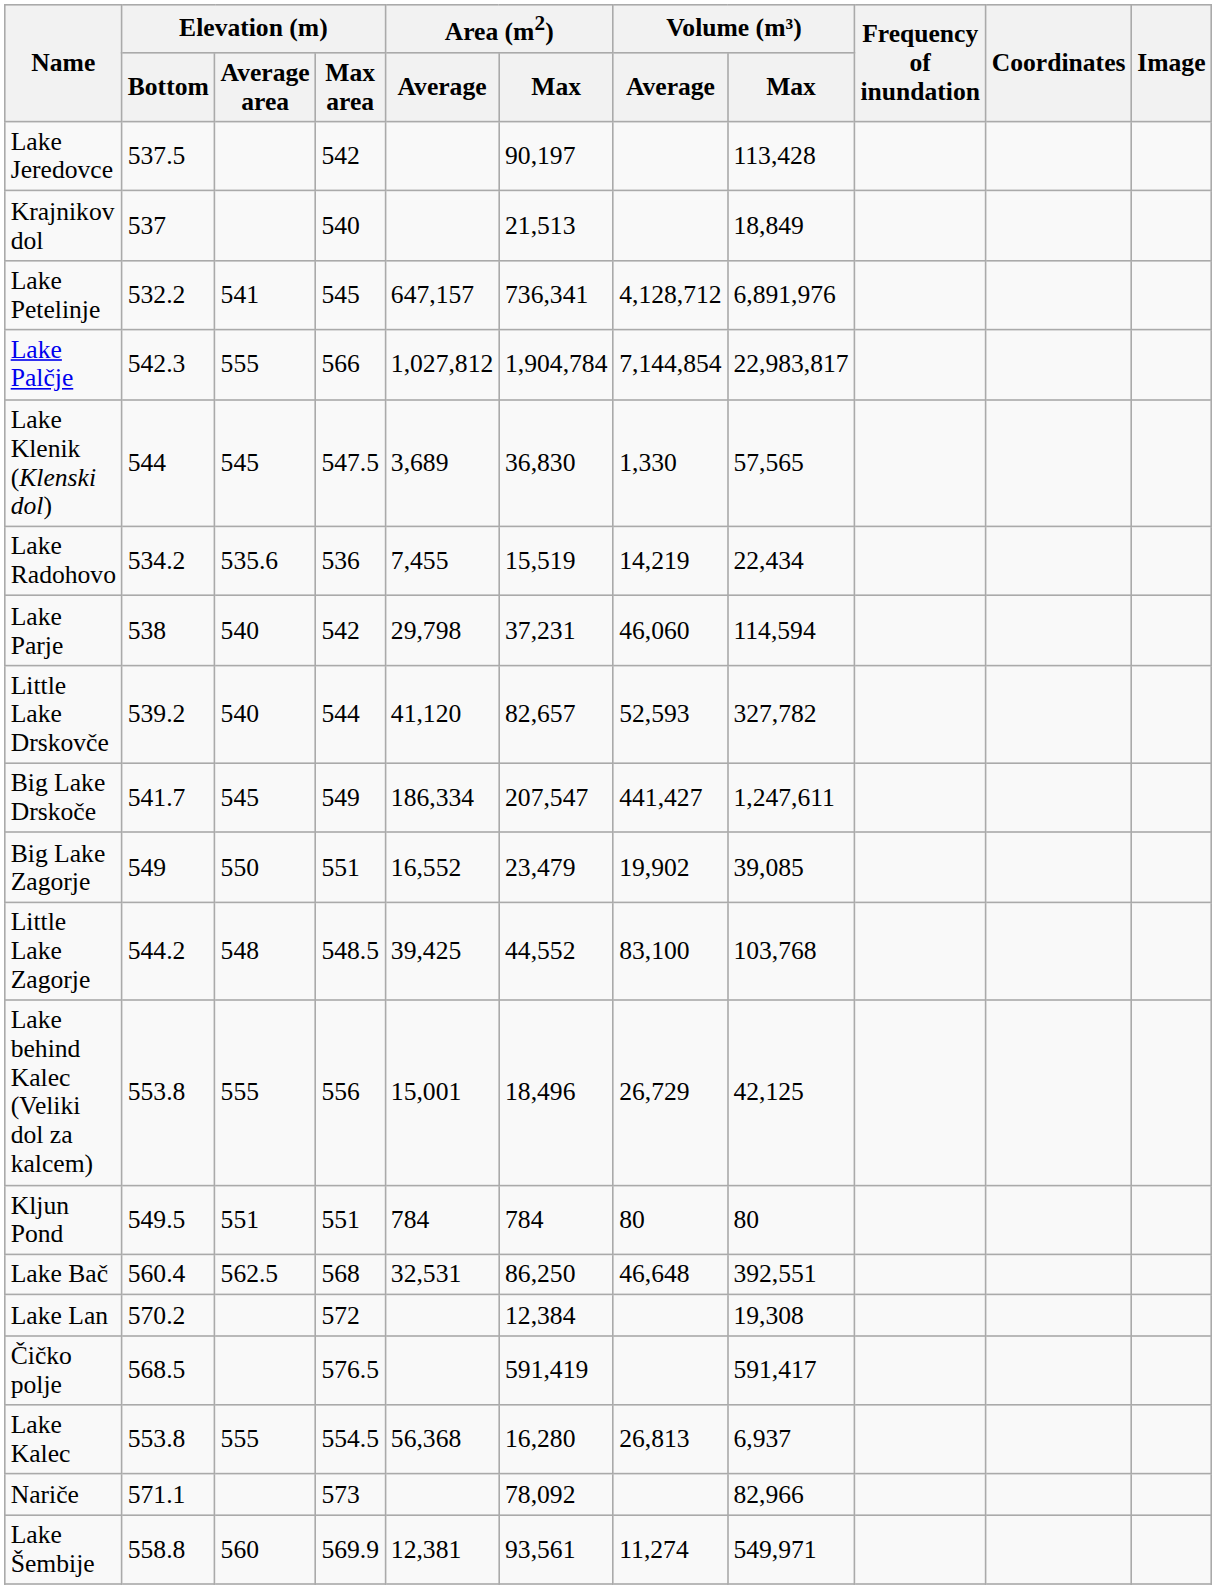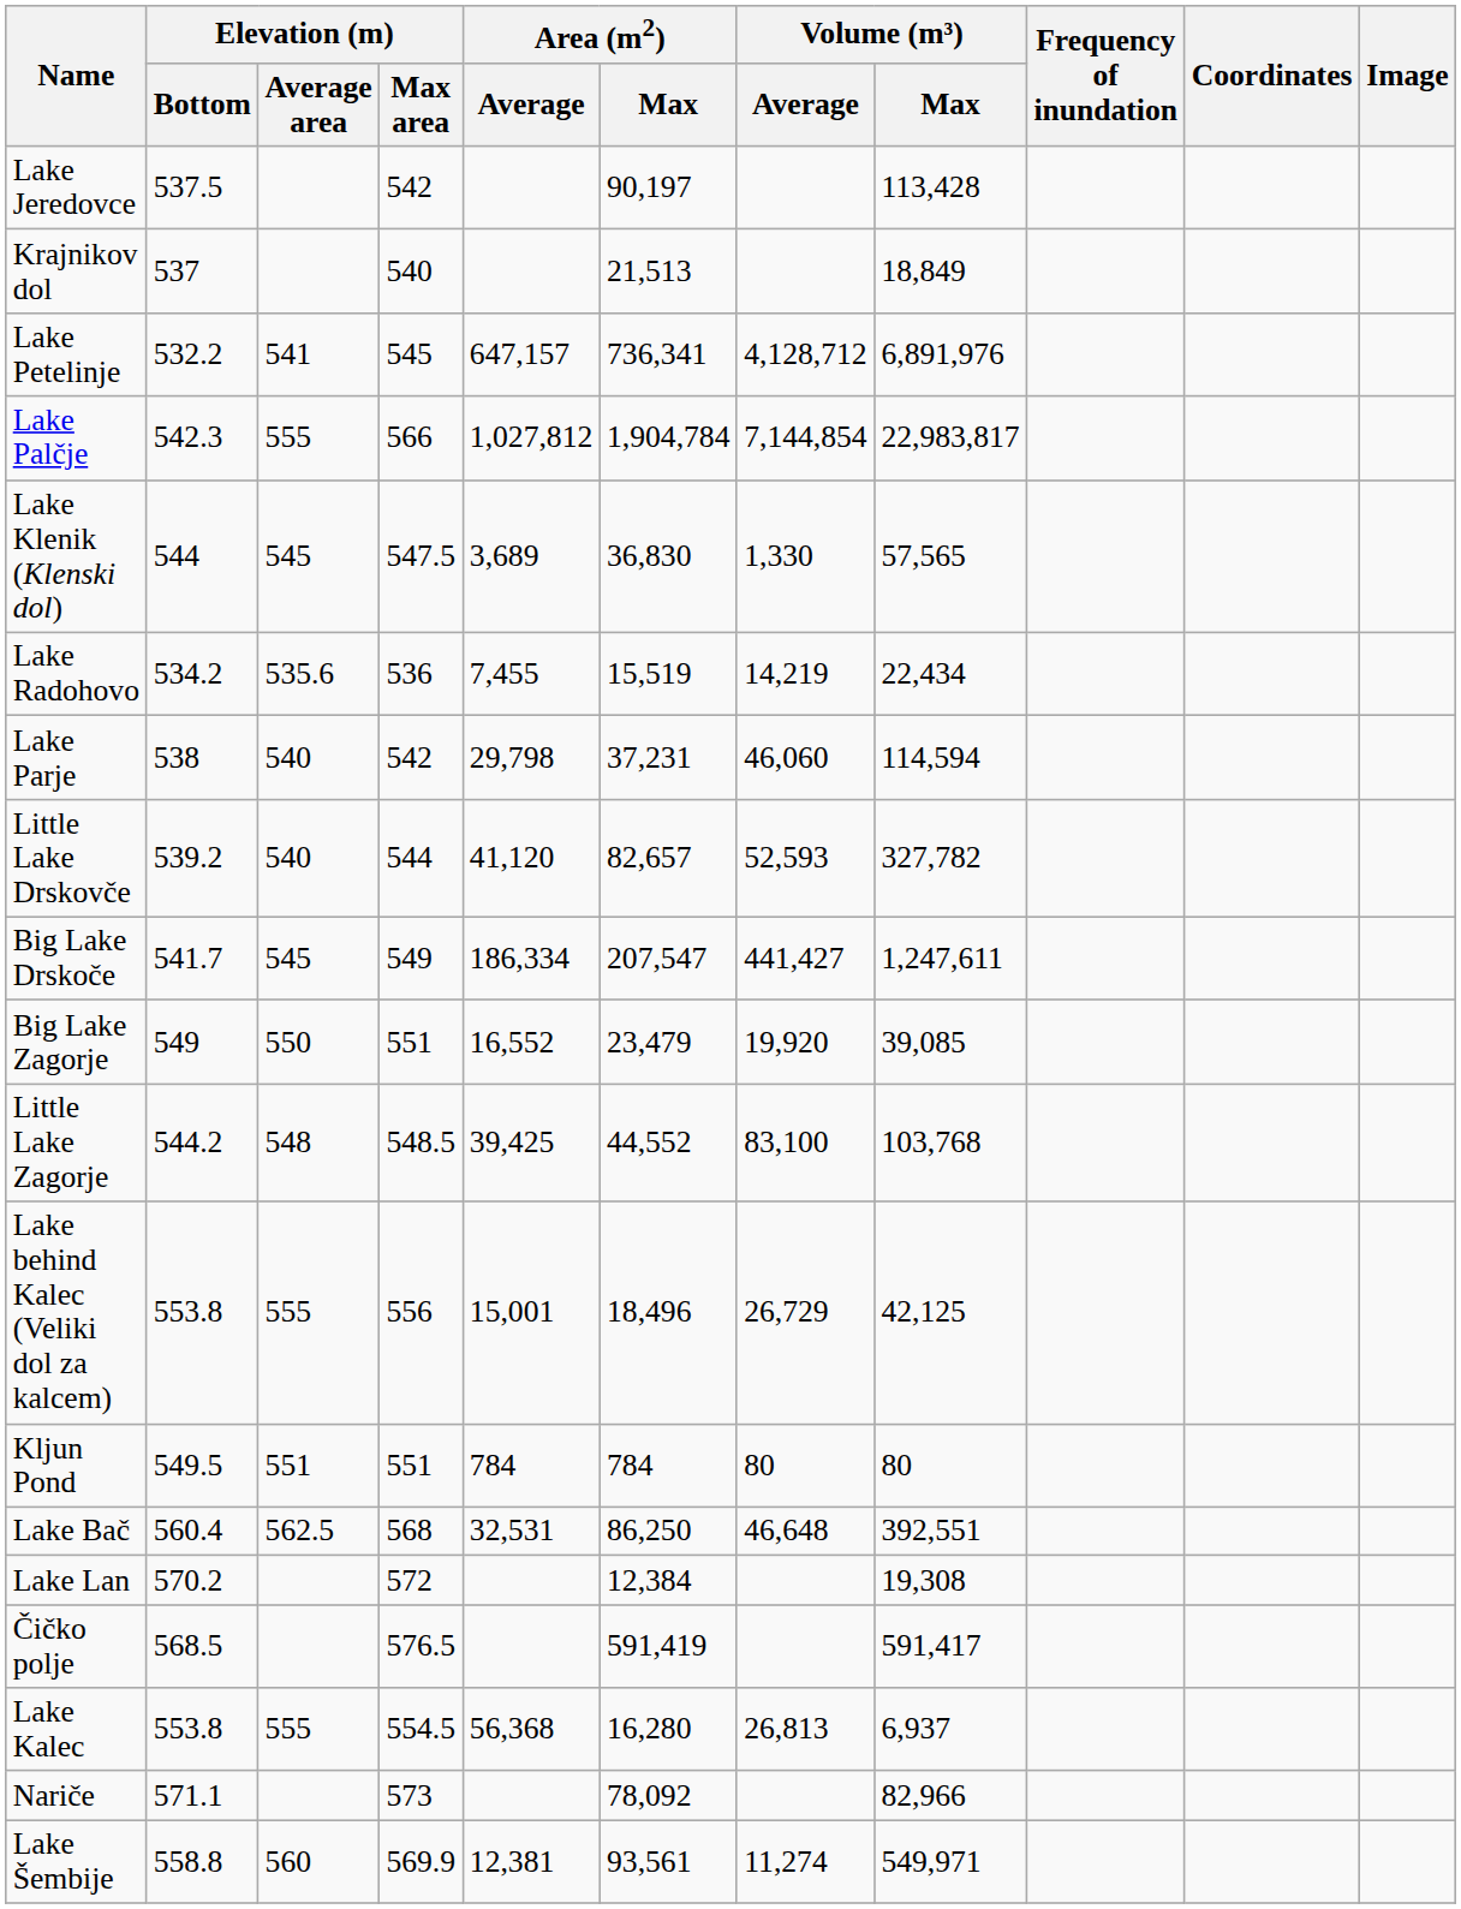Big Lake Zagorje | Volume (m³) / Average: 19,902 -> 19,920
